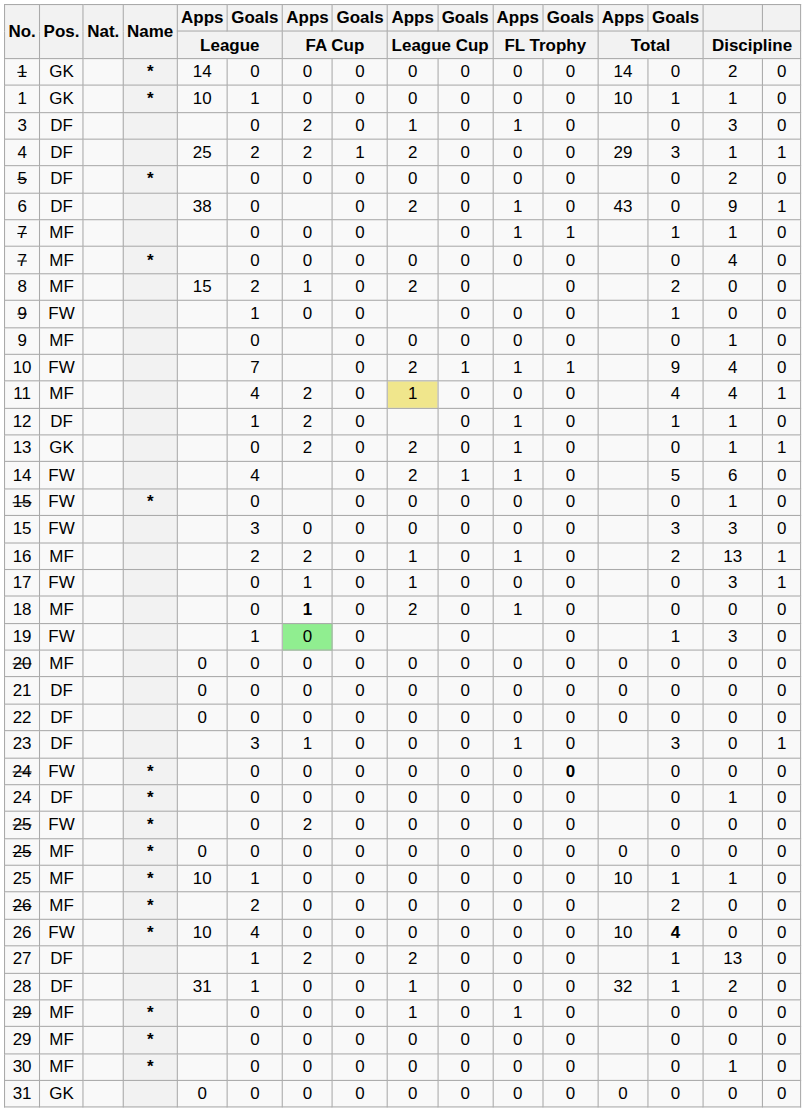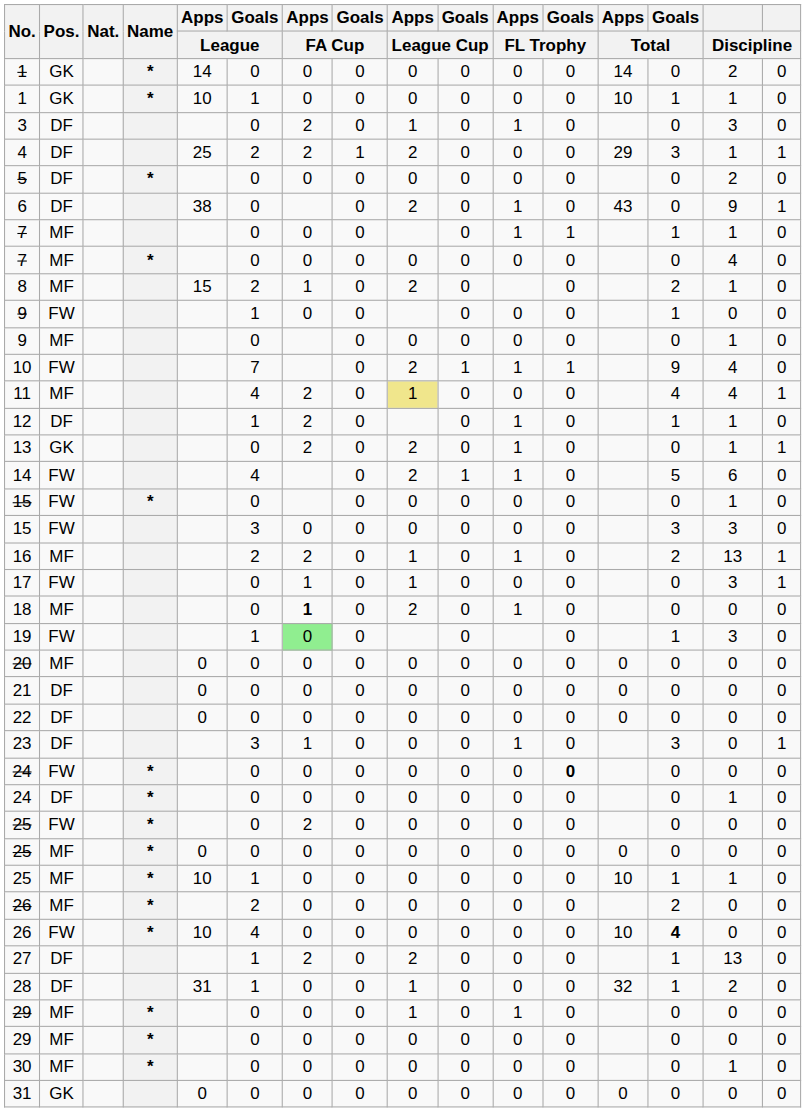8 | column 15: 0 -> 1
